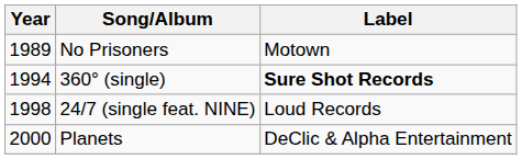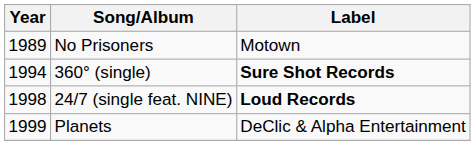24/7 (single feat. NINE) | Label: normal -> bold
Planets | Year: 2000 -> 1999
